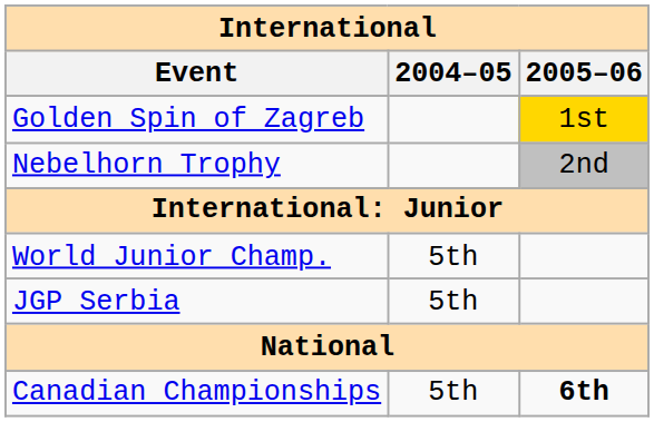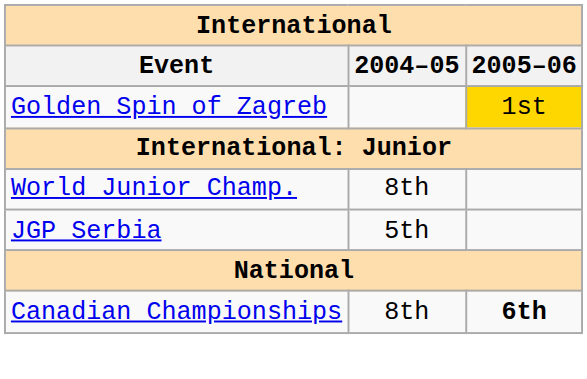- row: Nebelhorn Trophy | 2nd
World Junior Champ. | 2004–05: 5th -> 8th
Canadian Championships | 2004–05: 5th -> 8th
